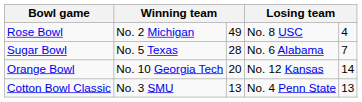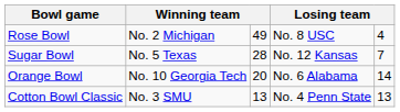Sugar Bowl | column 4: No. 6 Alabama -> No. 12 Kansas
Orange Bowl | column 4: No. 12 Kansas -> No. 6 Alabama
